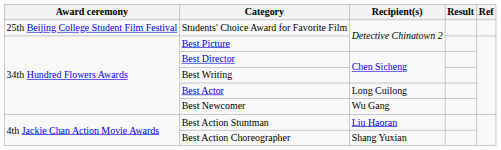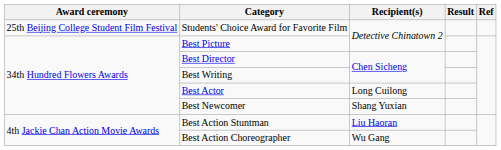Best Newcomer | Recipient(s): Wu Gang -> Shang Yuxian
Best Action Choreographer | Recipient(s): Shang Yuxian -> Wu Gang
